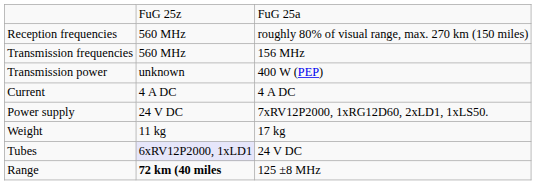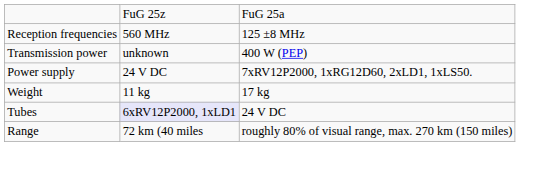Reception frequencies | column 3: roughly 80% of visual range, max. 270 km (150 miles) -> 125 ±8 MHz
- row: Transmission frequencies | 560 MHz | 156 MHz
- row: Current | 4 A DC | 4 A DC
Range | column 2: bold -> normal
Range | column 3: 125 ±8 MHz -> roughly 80% of visual range, max. 270 km (150 miles)
